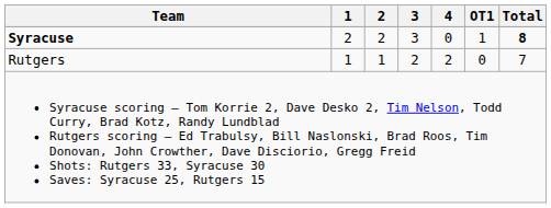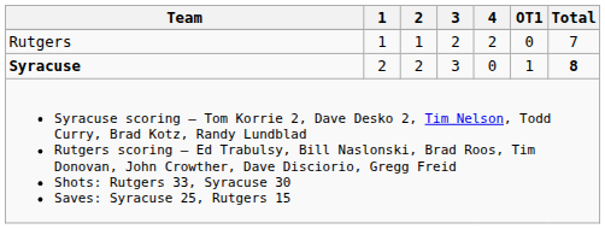rows swapped: Syracuse <-> Rutgers
